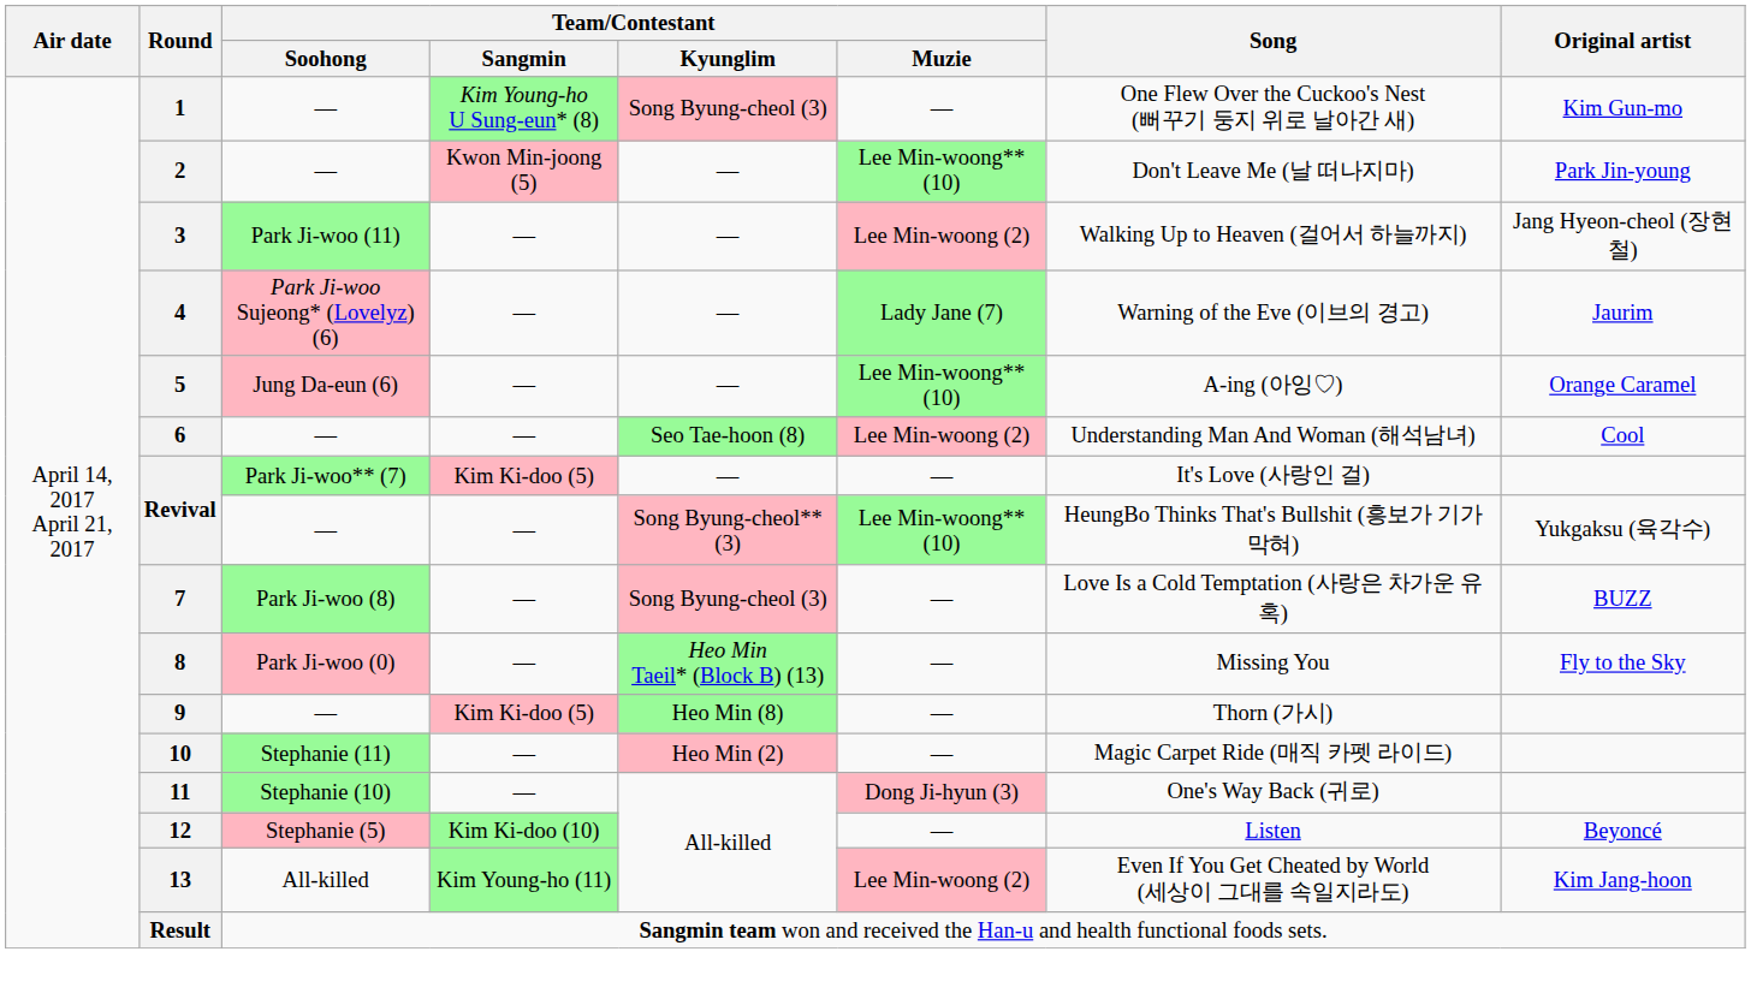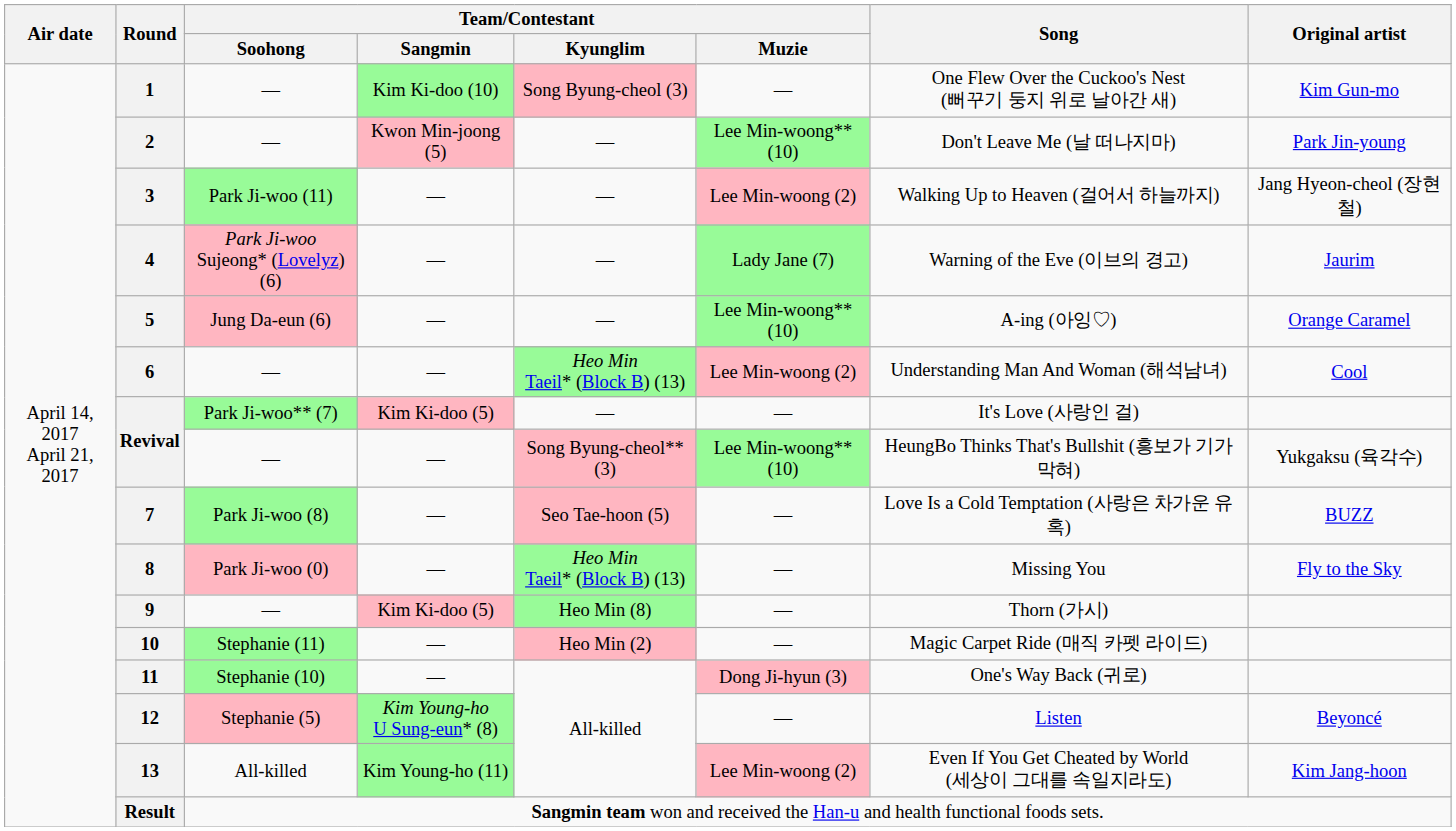1 | Team/Contestant / Sangmin: Kim Young-ho U Sung-eun* (8) -> Kim Ki-doo (10)
6 | Team/Contestant / Kyunglim: Seo Tae-hoon (8) -> Heo Min Taeil* (Block B) (13)
7 | Team/Contestant / Kyunglim: Song Byung-cheol (3) -> Seo Tae-hoon (5)
12 | Team/Contestant / Sangmin: Kim Ki-doo (10) -> Kim Young-ho U Sung-eun* (8)
